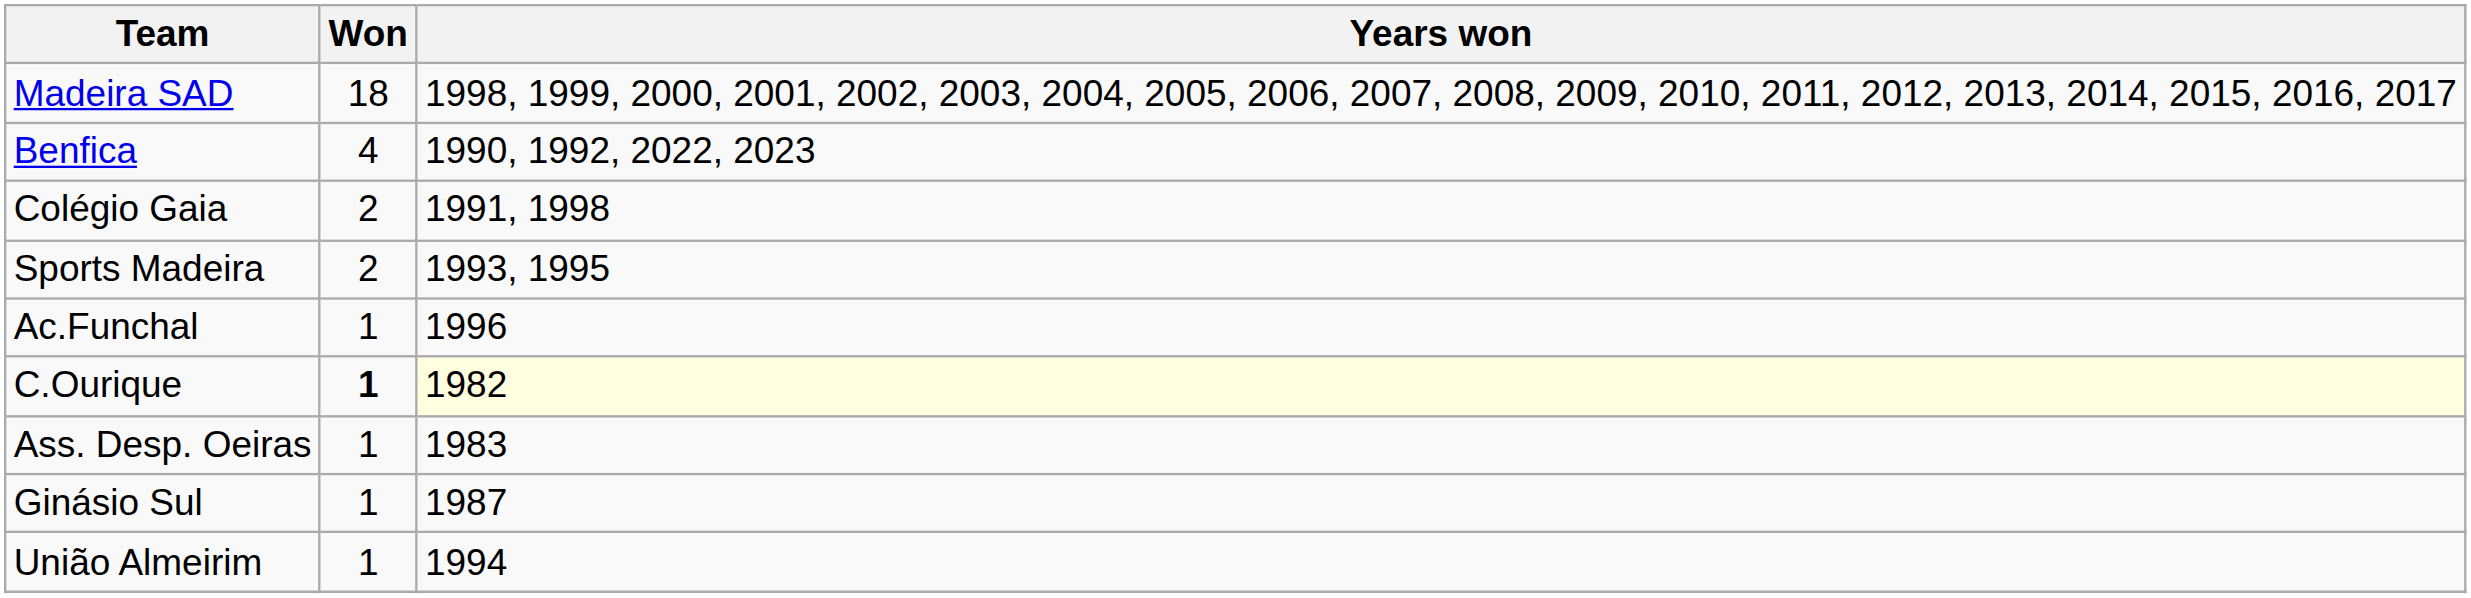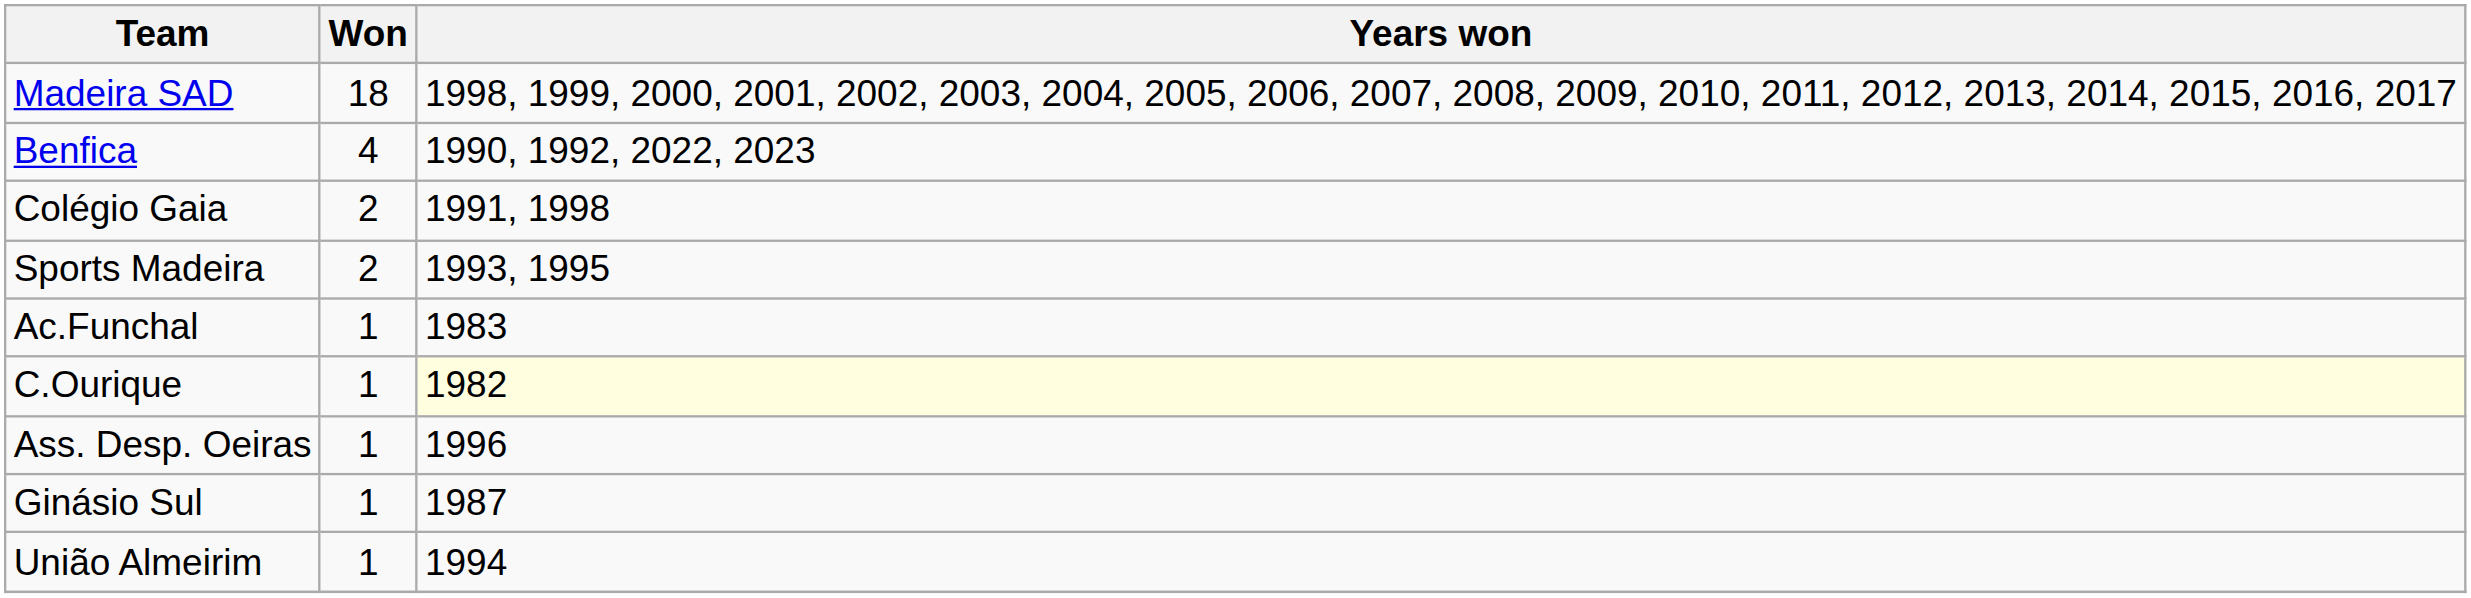Ac.Funchal | Years won: 1996 -> 1983
C.Ourique | Won: bold -> normal
Ass. Desp. Oeiras | Years won: 1983 -> 1996
